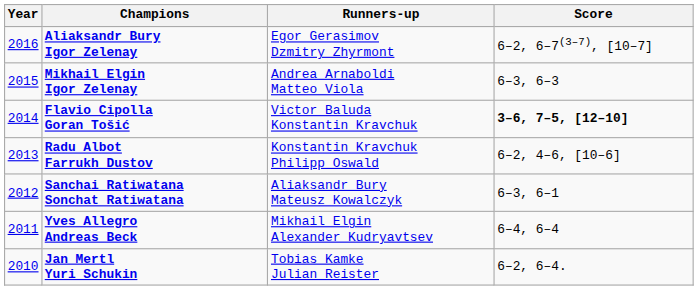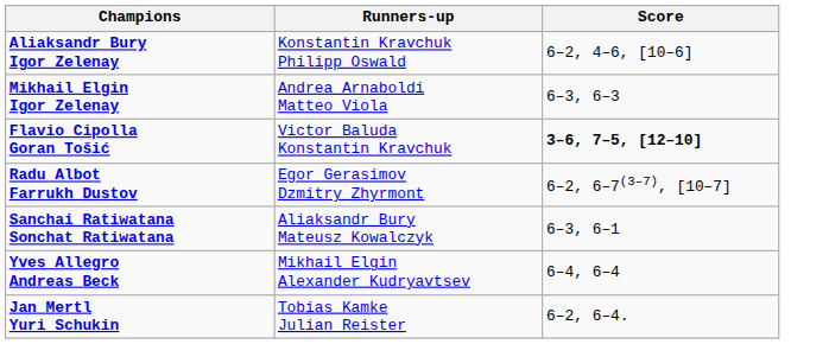- column: Year | 2016 | 2015 | 2014 | 2013 | 2012 | 2011 | 2010
Aliaksandr Bury Igor Zelenay | Runners-up: Egor Gerasimov Dzmitry Zhyrmont -> Konstantin Kravchuk Philipp Oswald
Aliaksandr Bury Igor Zelenay | Score: 6–2, 6–7(3–7), [10–7] -> 6–2, 4–6, [10–6]
Radu Albot Farrukh Dustov | Runners-up: Konstantin Kravchuk Philipp Oswald -> Egor Gerasimov Dzmitry Zhyrmont
Radu Albot Farrukh Dustov | Score: 6–2, 4–6, [10–6] -> 6–2, 6–7(3–7), [10–7]
